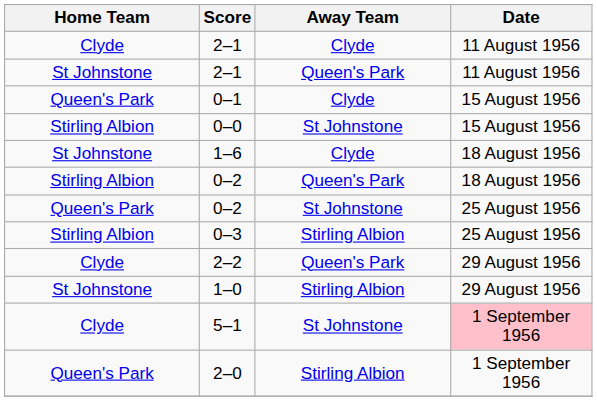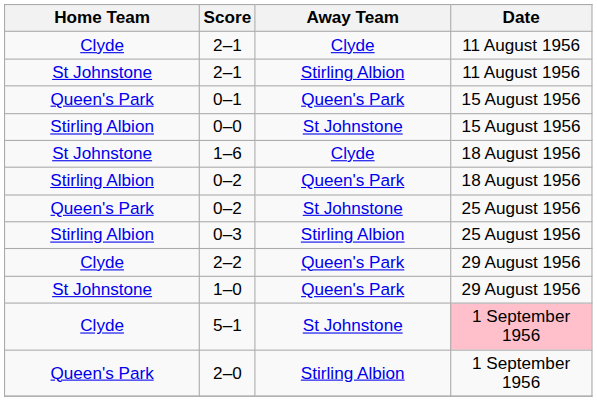St Johnstone / 2–1 | Away Team: Queen's Park -> Stirling Albion
0–1 | Away Team: Clyde -> Queen's Park
1–0 | Away Team: Stirling Albion -> Queen's Park
